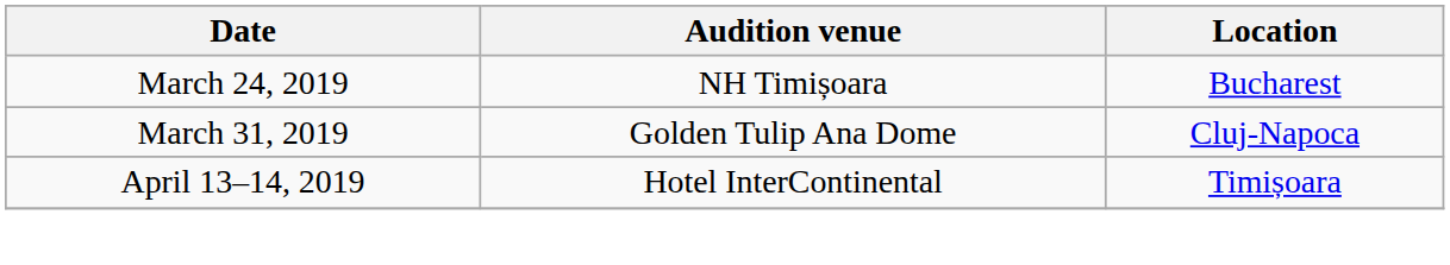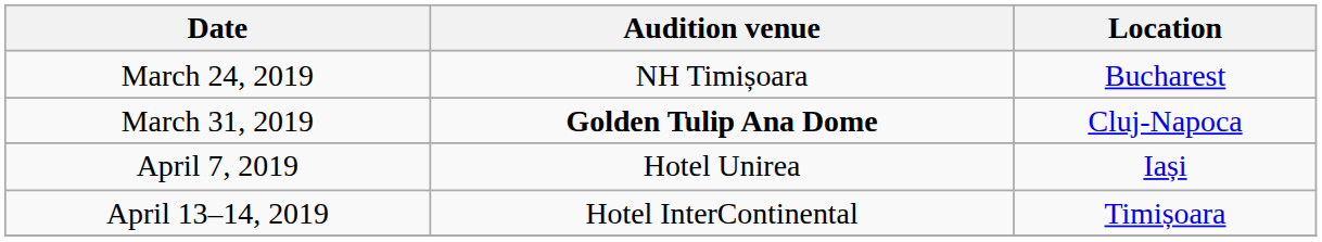March 31, 2019 | Audition venue: normal -> bold
+ row: April 7, 2019 | Hotel Unirea | Iași
